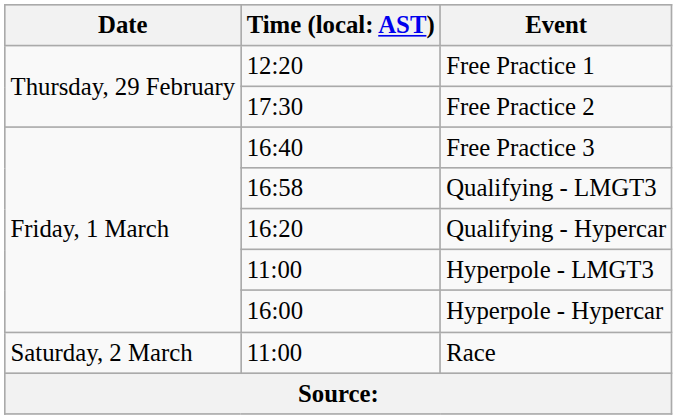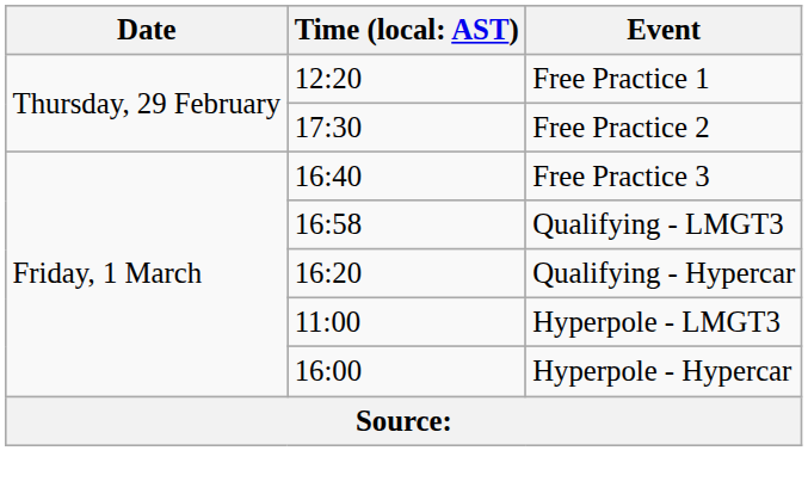- row: Saturday, 2 March | 11:00 | Race
